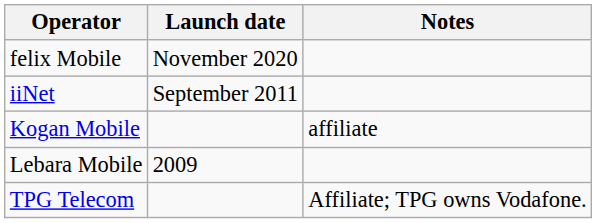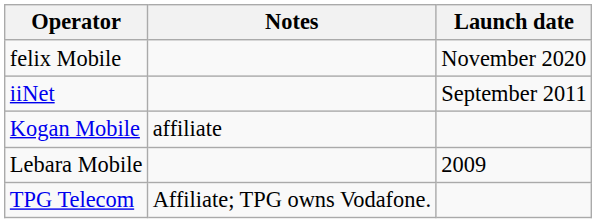columns swapped: Launch date <-> Notes
